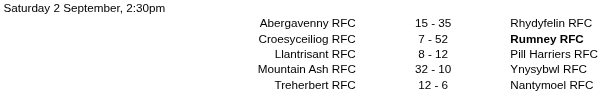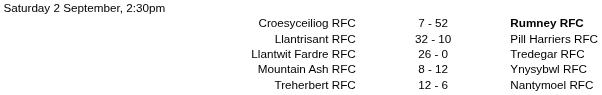- row: Abergavenny RFC | 15 - 35 | Rhydyfelin RFC
Llantrisant RFC | column 2: 8 - 12 -> 32 - 10
+ row: Llantwit Fardre RFC | 26 - 0 | Tredegar RFC
Mountain Ash RFC | column 2: 32 - 10 -> 8 - 12
